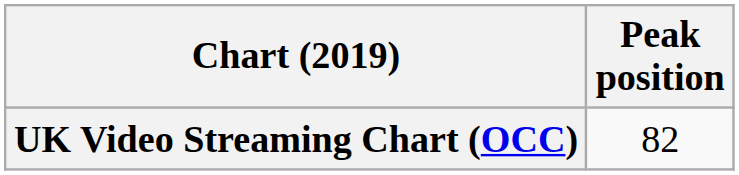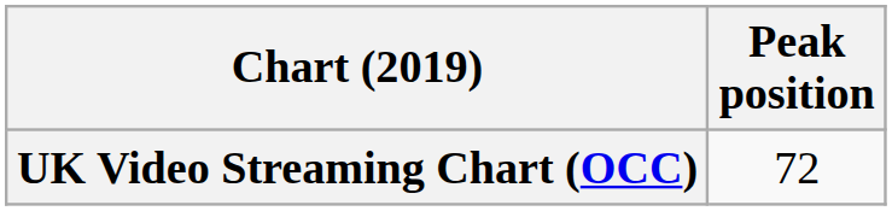UK Video Streaming Chart (OCC) | Peak position: 82 -> 72
